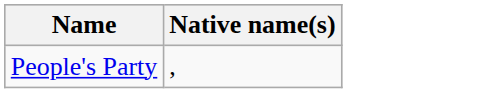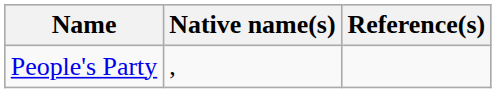+ column: Reference(s)
